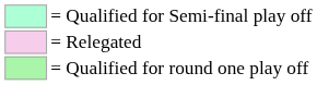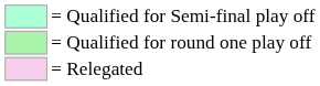rows swapped: = Qualified for round one play off <-> = Relegated
